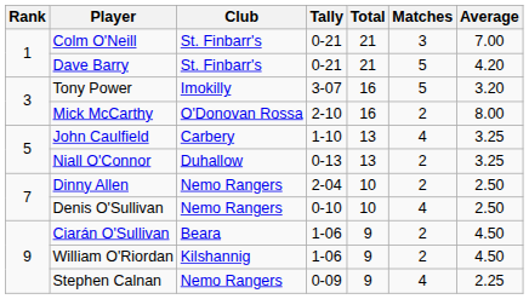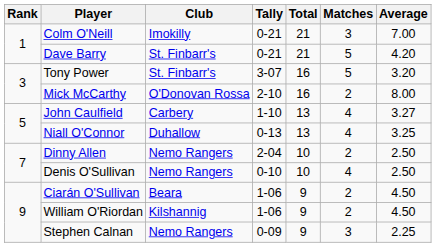Colm O'Neill | Club: St. Finbarr's -> Imokilly
Tony Power | Club: Imokilly -> St. Finbarr's
John Caulfield | Average: 3.25 -> 3.27
Niall O'Connor | Matches: 2 -> 4
Stephen Calnan | Matches: 4 -> 3
